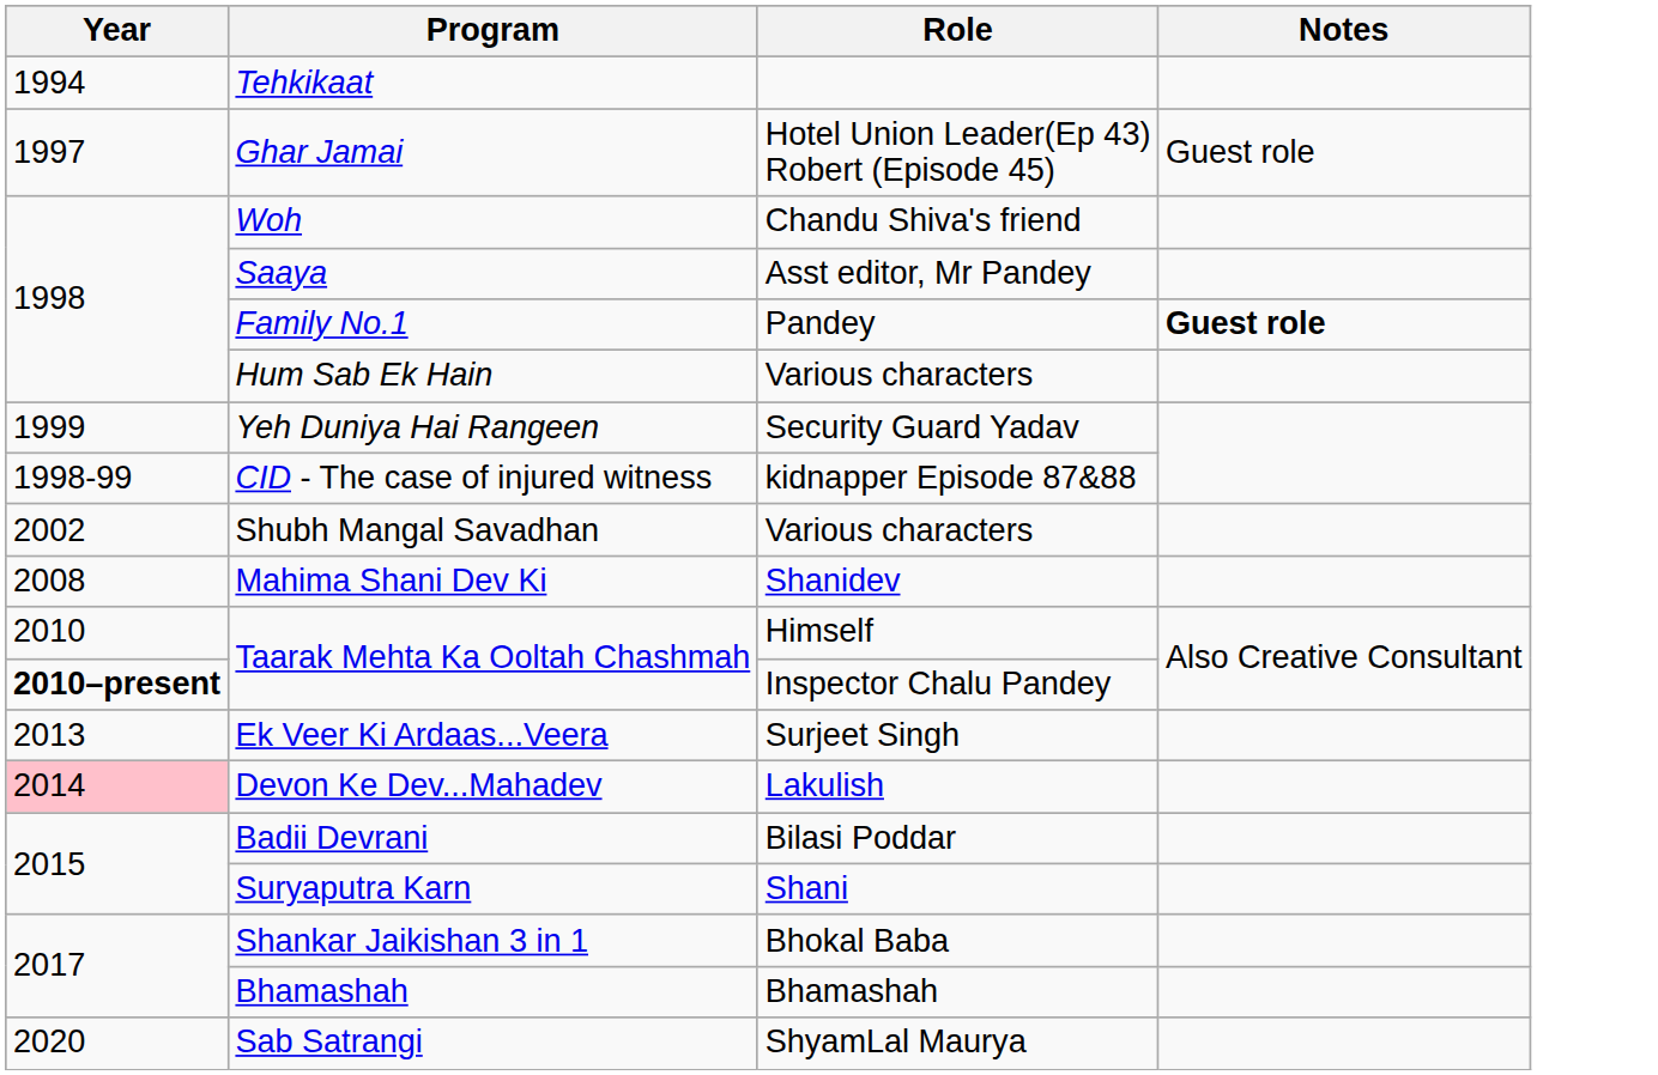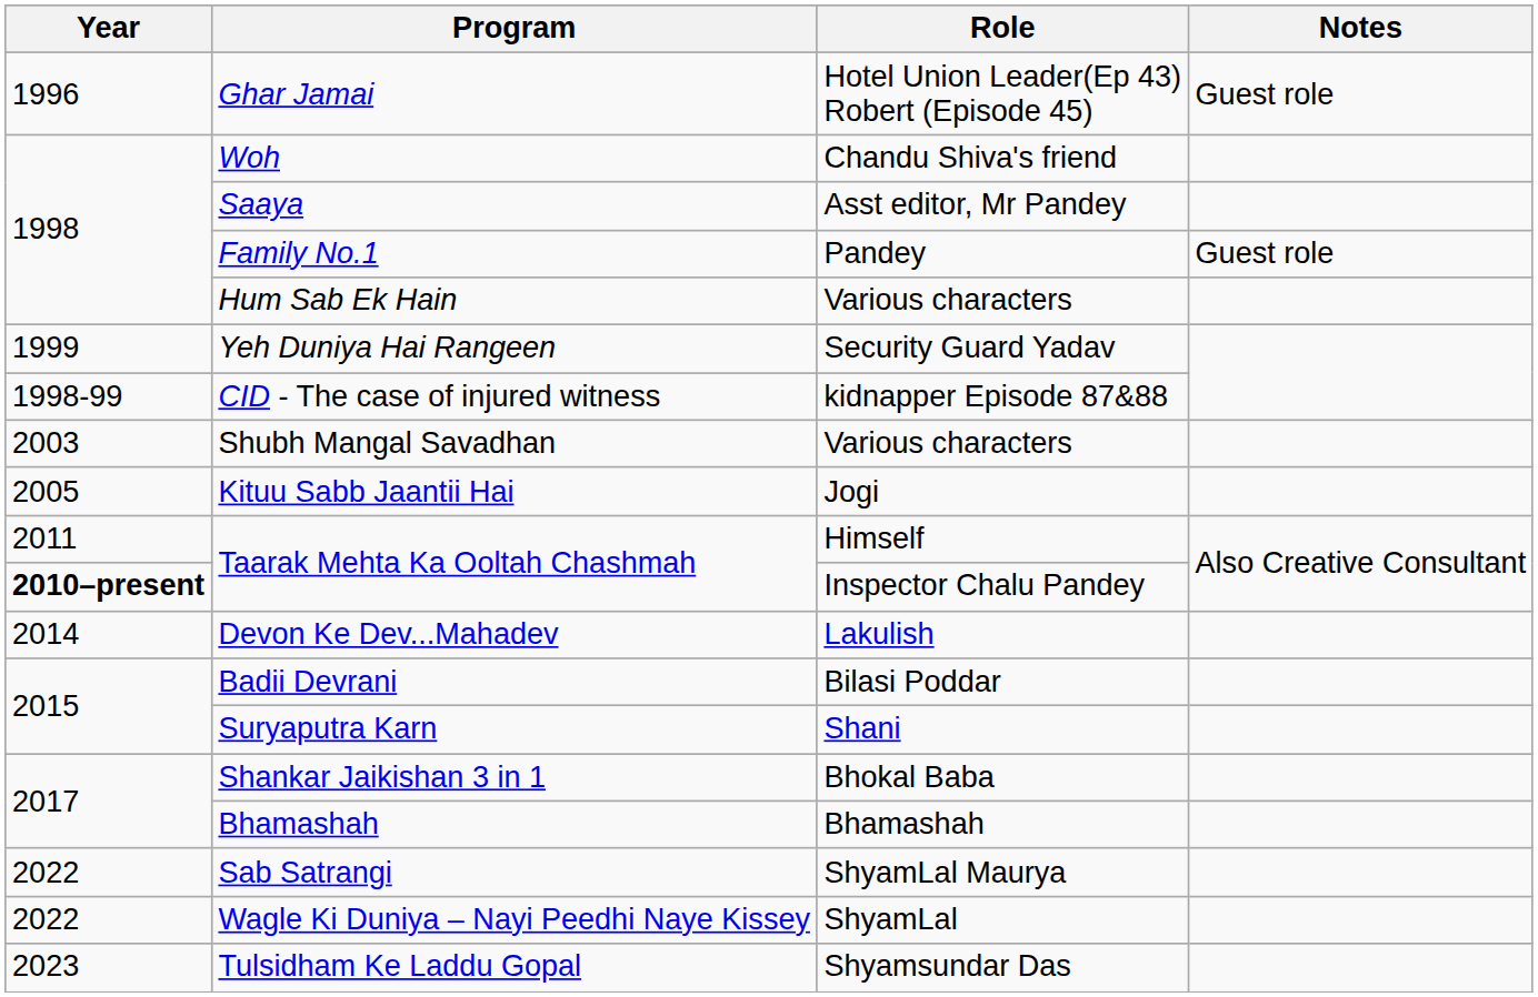- row: 1994 | Tehkikaat
Ghar Jamai | Year: 1997 -> 1996
Family No.1 | Notes: bold -> normal
Shubh Mangal Savadhan | Year: 2002 -> 2003
+ row: 2005 | Kituu Sabb Jaantii Hai | Jogi
- row: 2008 | Mahima Shani Dev Ki | Shanidev
Taarak Mehta Ka Ooltah Chashmah / Himself | Year: 2010 -> 2011
- row: 2013 | Ek Veer Ki Ardaas...Veera | Surjeet Singh
Devon Ke Dev...Mahadev | Year: pink background -> no background
Sab Satrangi | Year: 2020 -> 2022
+ row: 2022 | Wagle Ki Duniya – Nayi Peedhi Naye Kissey | ShyamLal
+ row: 2023 | Tulsidham Ke Laddu Gopal | Shyamsundar Das
